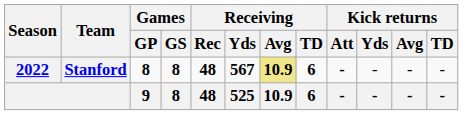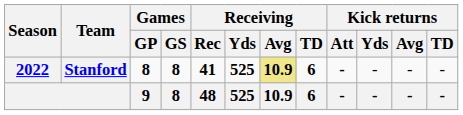Stanford | Receiving / Rec: 48 -> 41
Stanford | Receiving / Yds: 567 -> 525
